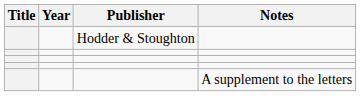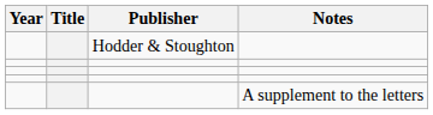columns swapped: Title <-> Year
